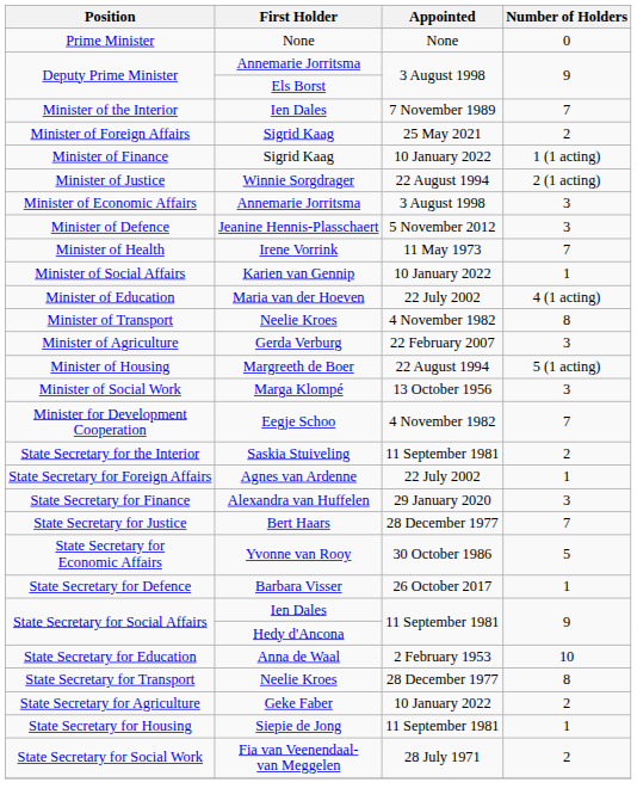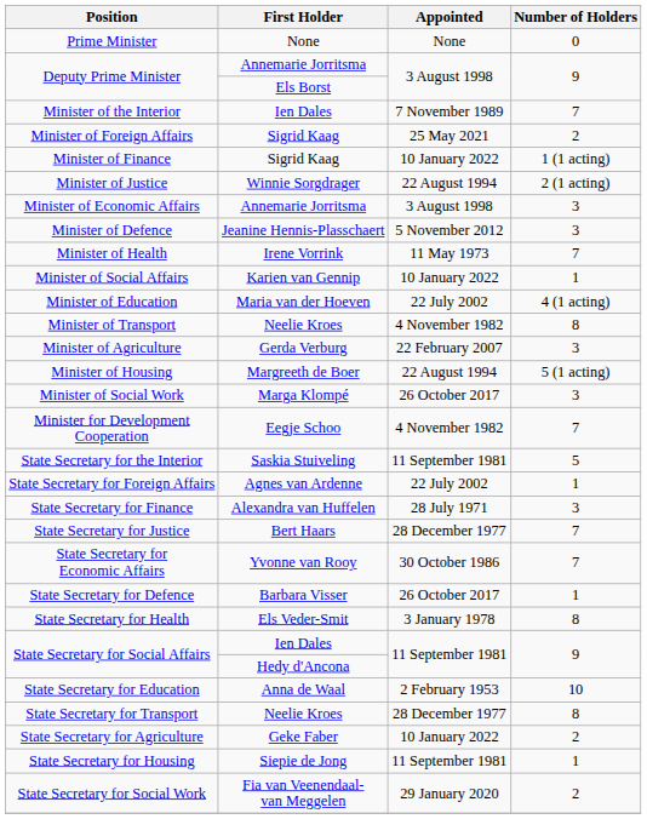Minister of Social Work | Appointed: 13 October 1956 -> 26 October 2017
State Secretary for the Interior | Number of Holders: 2 -> 5
State Secretary for Finance | Appointed: 29 January 2020 -> 28 July 1971
State Secretary for Economic Affairs | Number of Holders: 5 -> 7
+ row: State Secretary for Health | Els Veder-Smit | 3 January 1978 | 8
State Secretary for Social Work | Appointed: 28 July 1971 -> 29 January 2020
